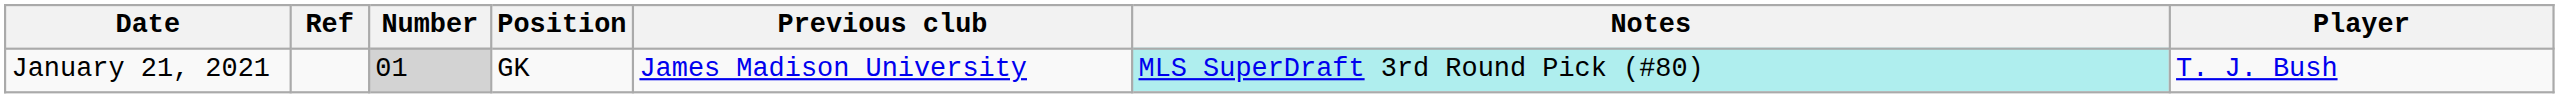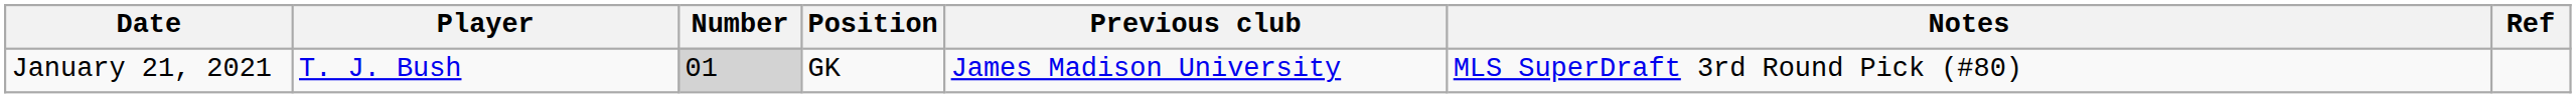columns swapped: Player <-> Ref
January 21, 2021 | Notes: paleturquoise background -> no background
